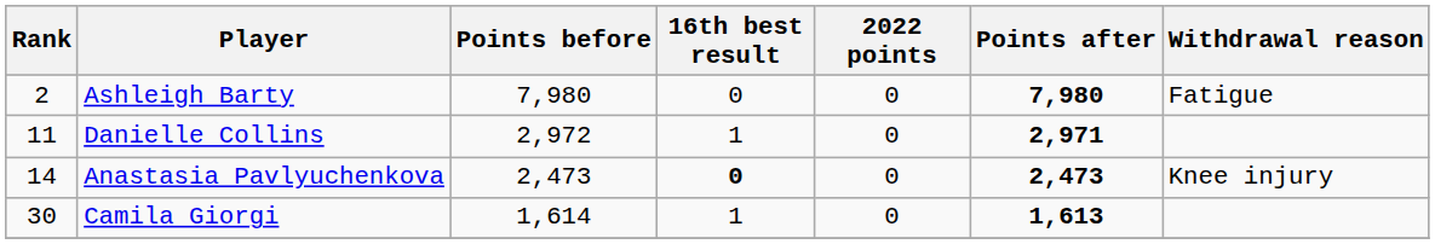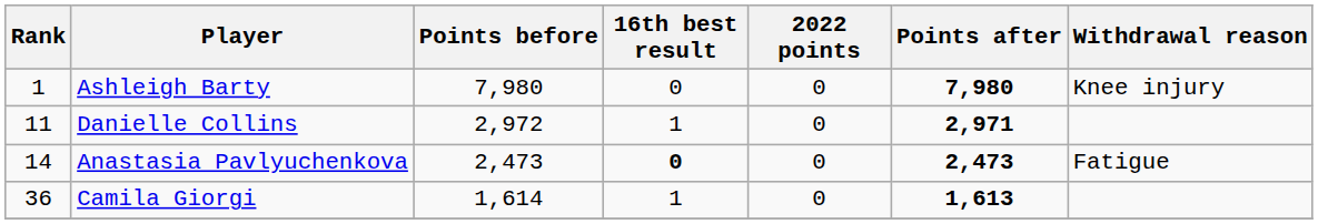Ashleigh Barty | Rank: 2 -> 1
Ashleigh Barty | Withdrawal reason: Fatigue -> Knee injury
Anastasia Pavlyuchenkova | Withdrawal reason: Knee injury -> Fatigue
Camila Giorgi | Rank: 30 -> 36
